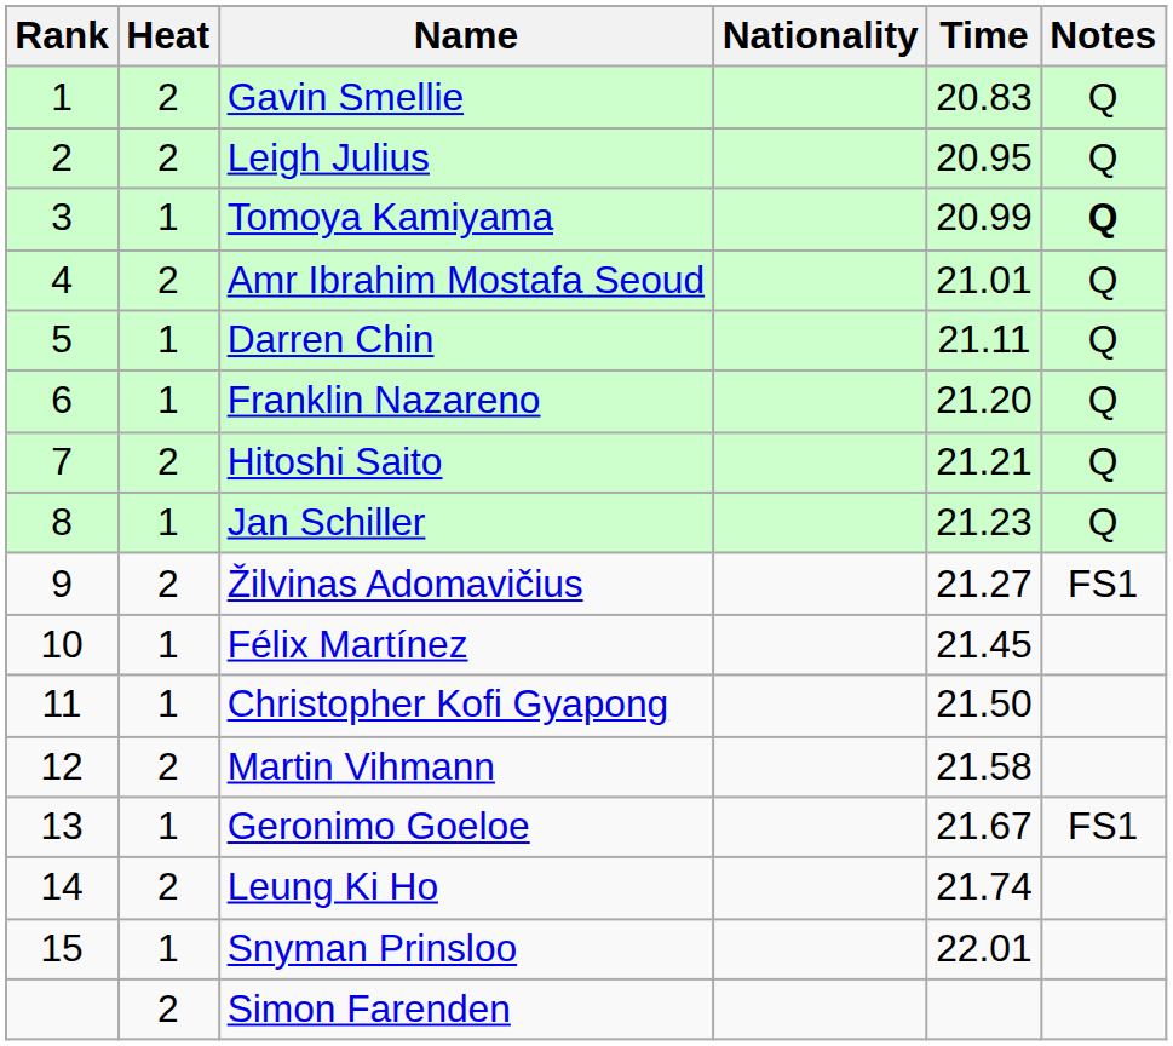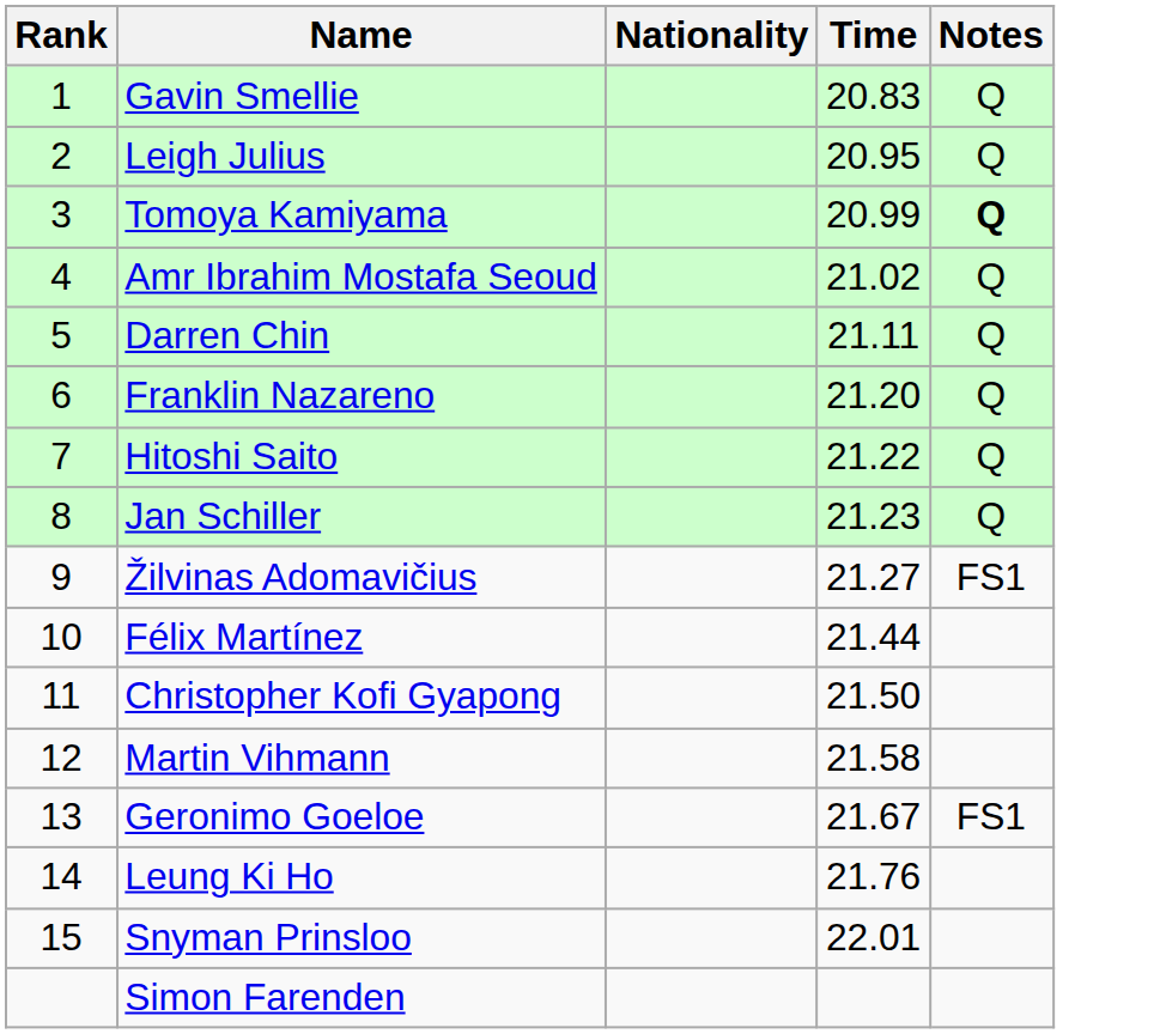- column: Heat | 2 | 2 | 1 | 2 | 1 | 1 | 2 | 1 | 2 | 1 | 1 | 2 | 1 | 2 | 1 | 2
Amr Ibrahim Mostafa Seoud | Time: 21.01 -> 21.02
Hitoshi Saito | Time: 21.21 -> 21.22
Félix Martínez | Time: 21.45 -> 21.44
Leung Ki Ho | Time: 21.74 -> 21.76
